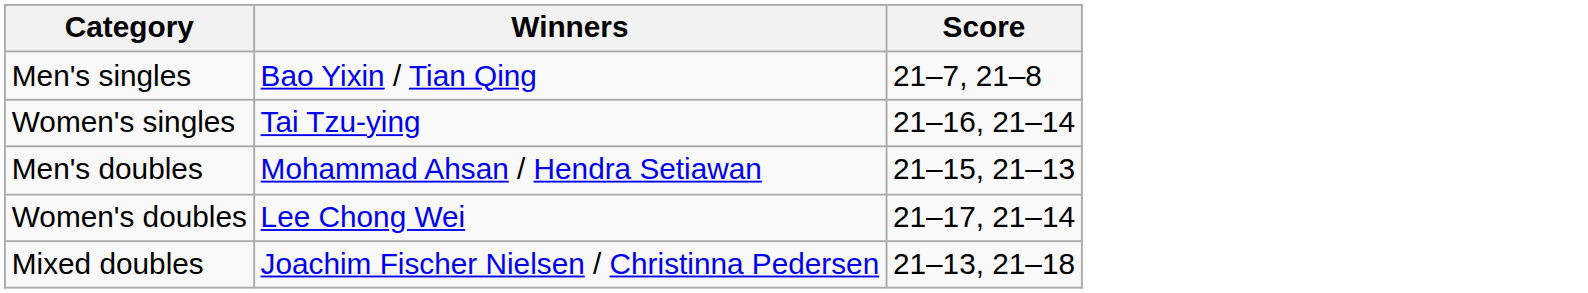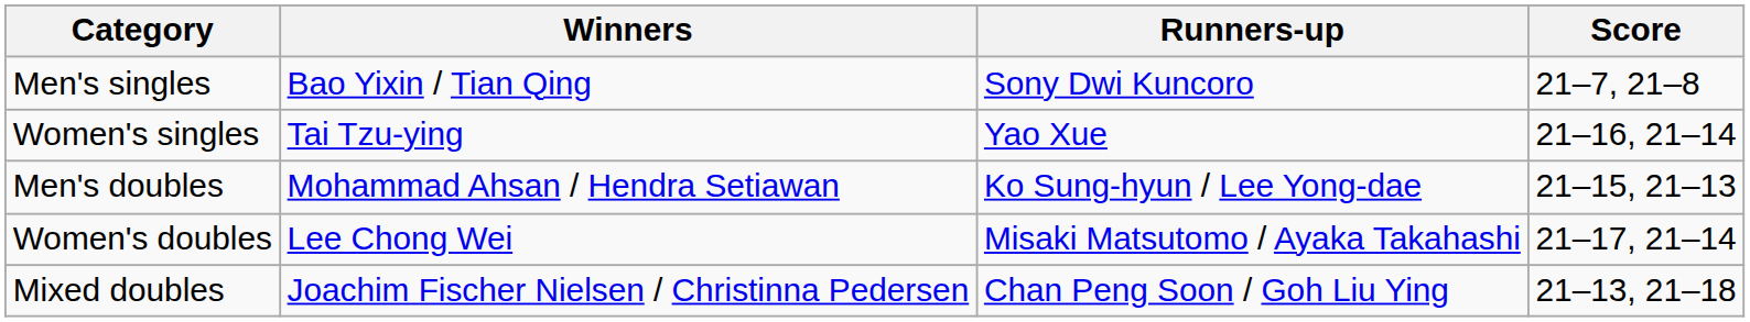+ column: Runners-up | Sony Dwi Kuncoro | Yao Xue | Ko Sung-hyun / Lee Yong-dae | Misaki Matsutomo / Ayaka Takahashi | Chan Peng Soon / Goh Liu Ying
